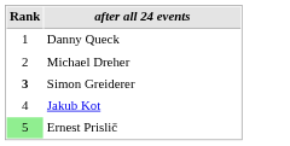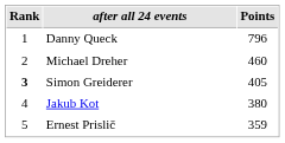+ column: Points | 796 | 460 | 405 | 380 | 359
Ernest Prislič | Rank: lightgreen background -> no background
